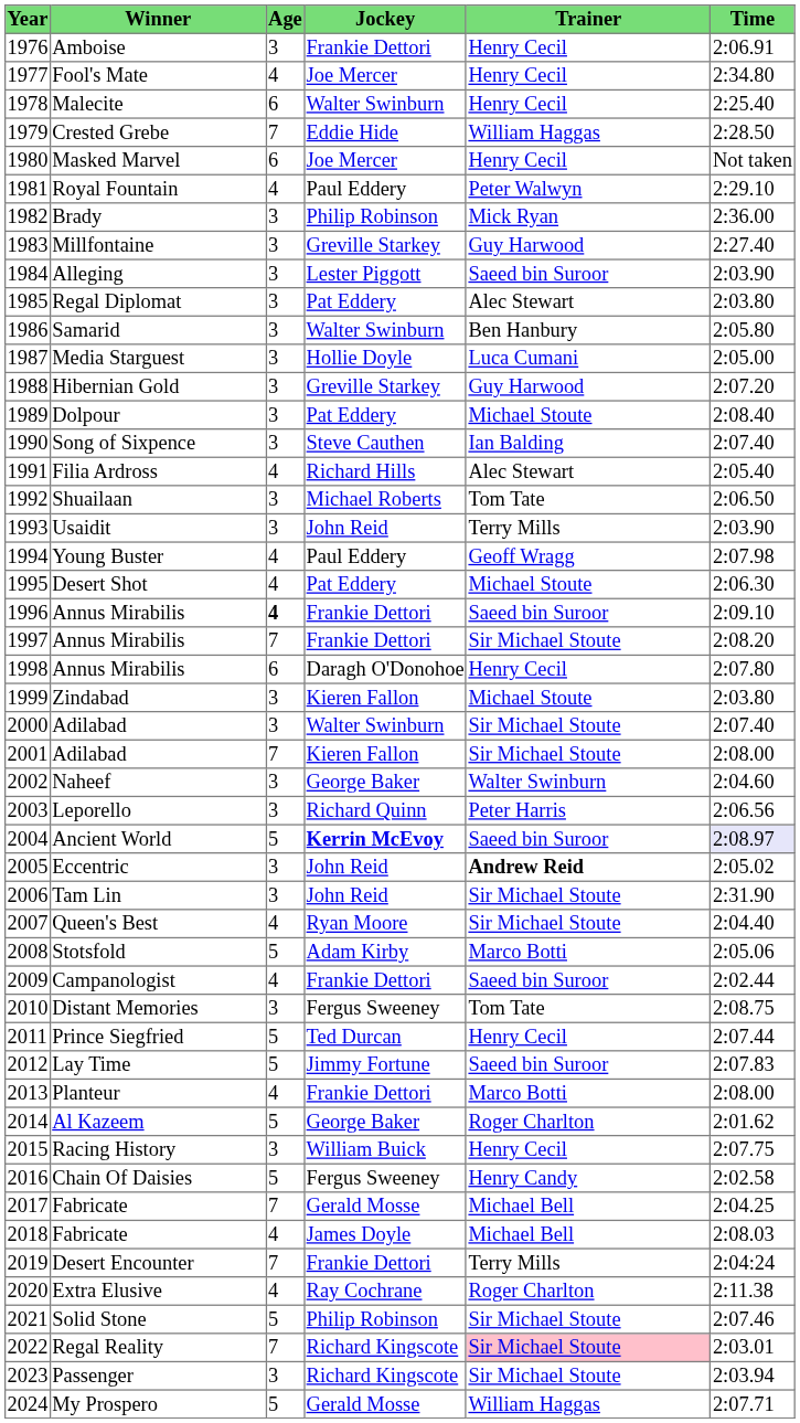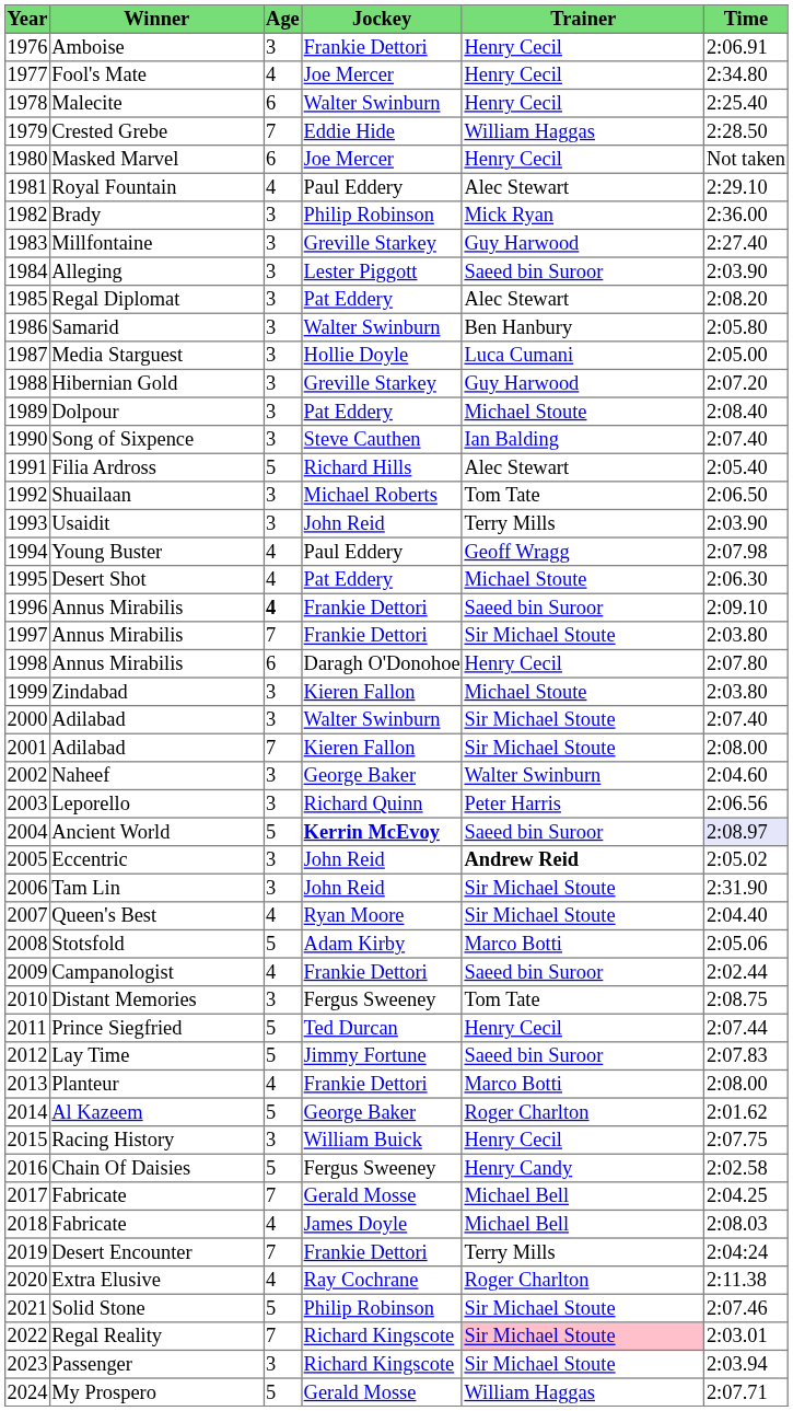Royal Fountain | Trainer: Peter Walwyn -> Alec Stewart
Regal Diplomat | Time: 2:03.80 -> 2:08.20
Filia Ardross | Age: 4 -> 5
1997 / Annus Mirabilis | Time: 2:08.20 -> 2:03.80
